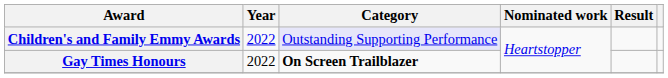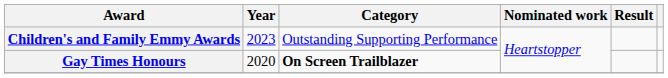Children's and Family Emmy Awards | Year: 2022 -> 2023
Children's and Family Emmy Awards | Category: lavender background -> no background
Gay Times Honours | Year: 2022 -> 2020
